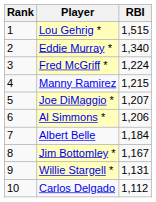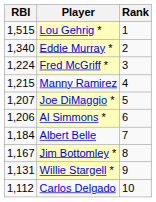columns swapped: Rank <-> RBI
